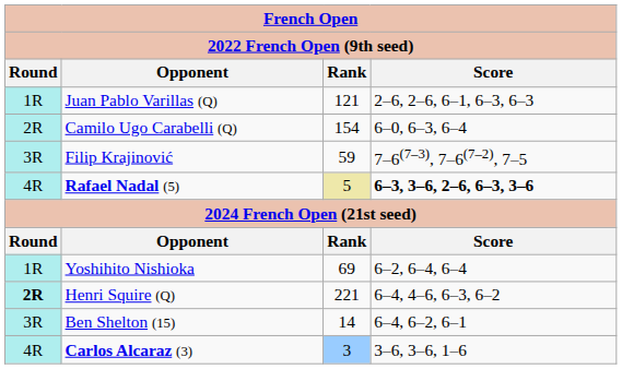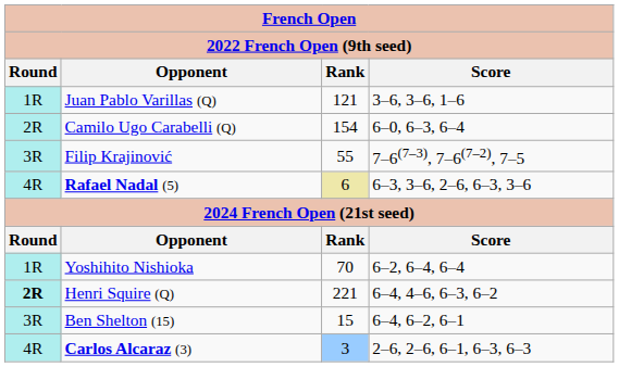Juan Pablo Varillas (Q) | Score: 2–6, 2–6, 6–1, 6–3, 6–3 -> 3–6, 3–6, 1–6
Filip Krajinović | Rank: 59 -> 55
Rafael Nadal (5) | Rank: 5 -> 6
Rafael Nadal (5) | Score: bold -> normal
Yoshihito Nishioka | Rank: 69 -> 70
Ben Shelton (15) | Rank: 14 -> 15
Carlos Alcaraz (3) | Score: 3–6, 3–6, 1–6 -> 2–6, 2–6, 6–1, 6–3, 6–3
